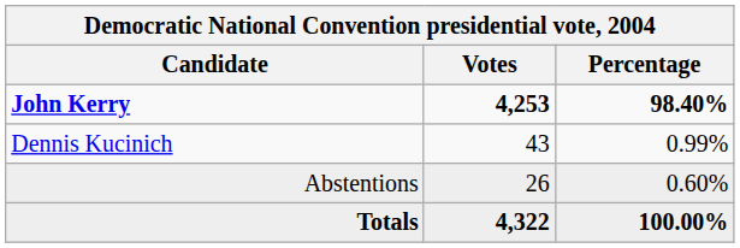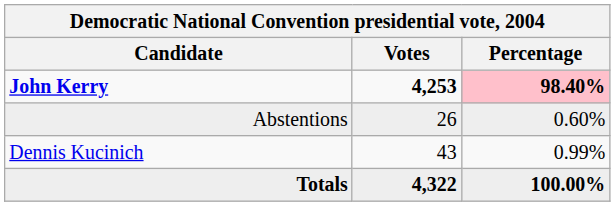John Kerry | Percentage: no background -> pink background
rows swapped: Dennis Kucinich <-> Abstentions
